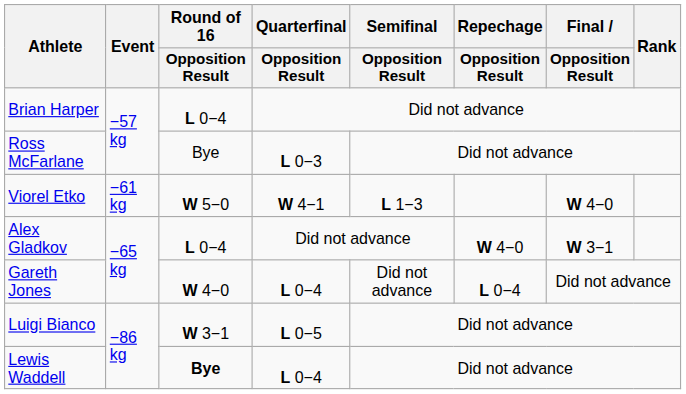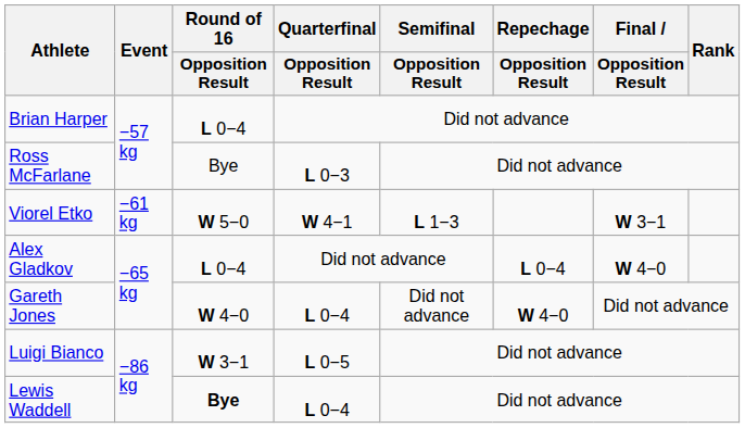Viorel Etko | Final / Opposition Result: W 4−0 -> W 3−1
Alex Gladkov | Repechage / Opposition Result: W 4−0 -> L 0−4
Alex Gladkov | Final / Opposition Result: W 3−1 -> W 4−0
Gareth Jones | Repechage / Opposition Result: L 0−4 -> W 4−0
